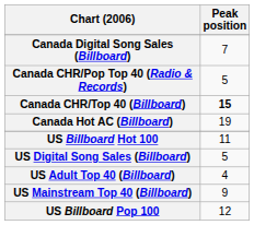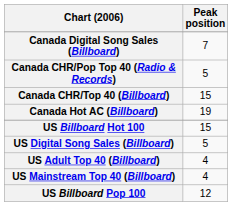Canada CHR/Top 40 (Billboard) | Peak position: bold -> normal
US Billboard Hot 100 | Peak position: 11 -> 15
US Mainstream Top 40 (Billboard) | Peak position: 9 -> 4
